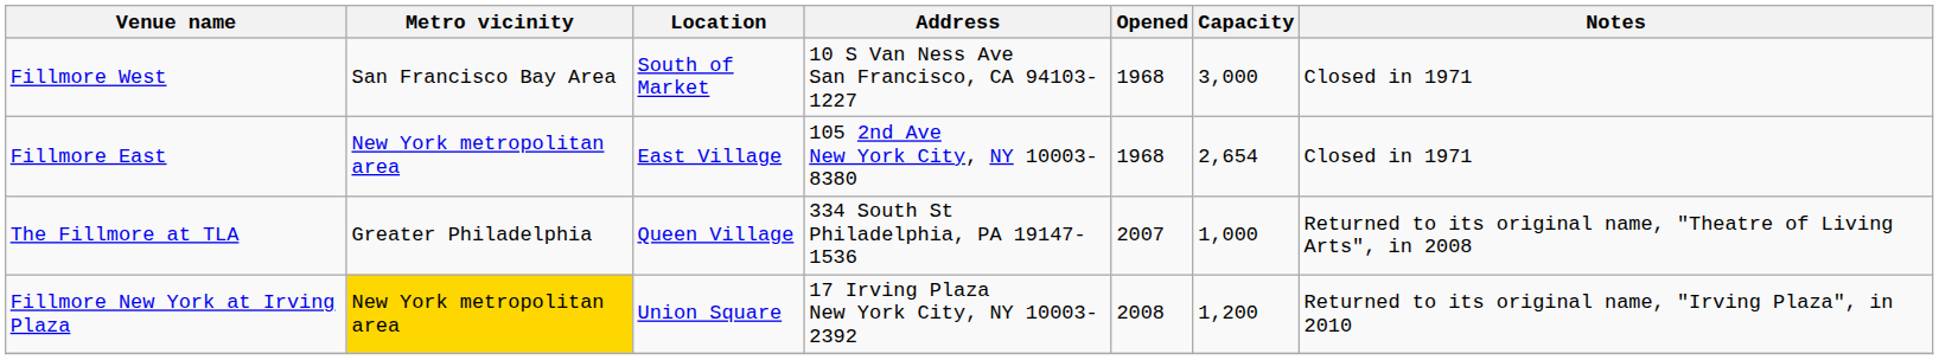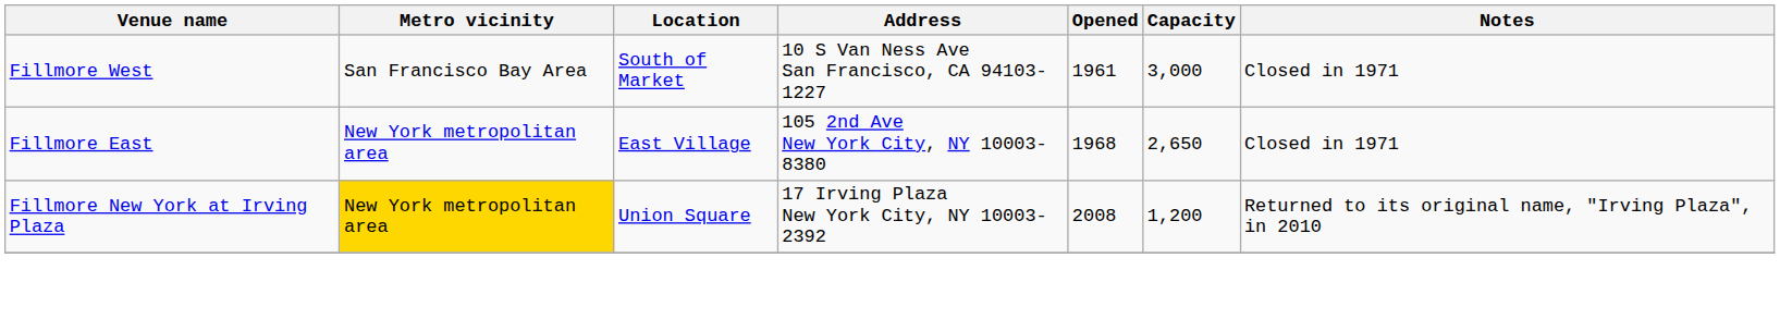Fillmore West | Opened: 1968 -> 1961
Fillmore East | Capacity: 2,654 -> 2,650
- row: The Fillmore at TLA | Greater Philadelphia | Queen Village | 334 South St Philadelphia, PA 19147-1536 | 2007 | 1,000 | Returned to its original name, "Theatre of Living Arts", in 2008
